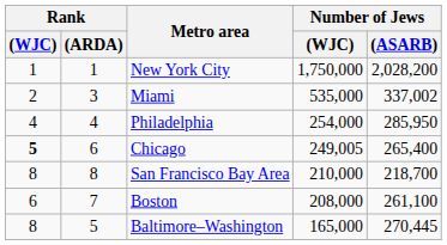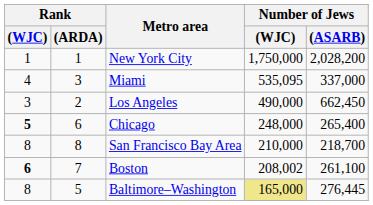Miami | Rank / (WJC): 2 -> 4
Miami | Number of Jews / (WJC): 535,000 -> 535,095
Miami | Number of Jews / (ASARB): 337,002 -> 337,000
+ row: 3 | 2 | Los Angeles | 490,000 | 662,450
- row: 4 | 4 | Philadelphia | 254,000 | 285,950
Chicago | Number of Jews / (WJC): 249,005 -> 248,000
Boston | Rank / (WJC): normal -> bold
Boston | Number of Jews / (WJC): 208,000 -> 208,002
Baltimore–Washington | Number of Jews / (WJC): no background -> khaki background
Baltimore–Washington | Number of Jews / (ASARB): 270,445 -> 276,445
